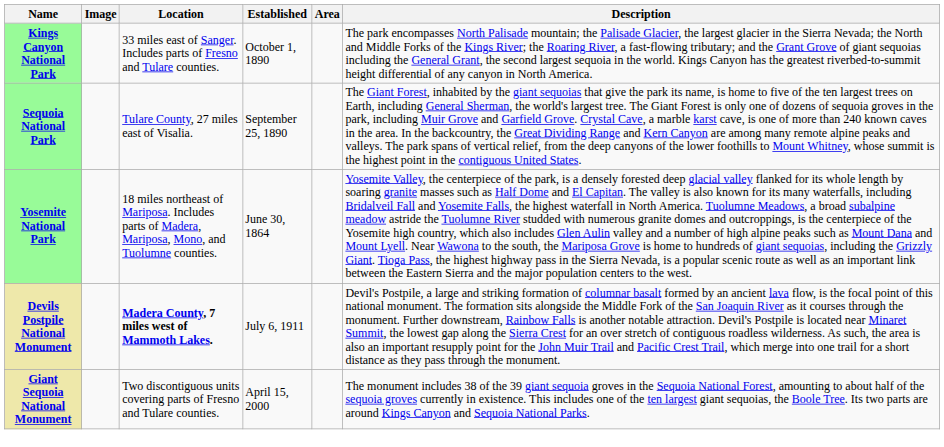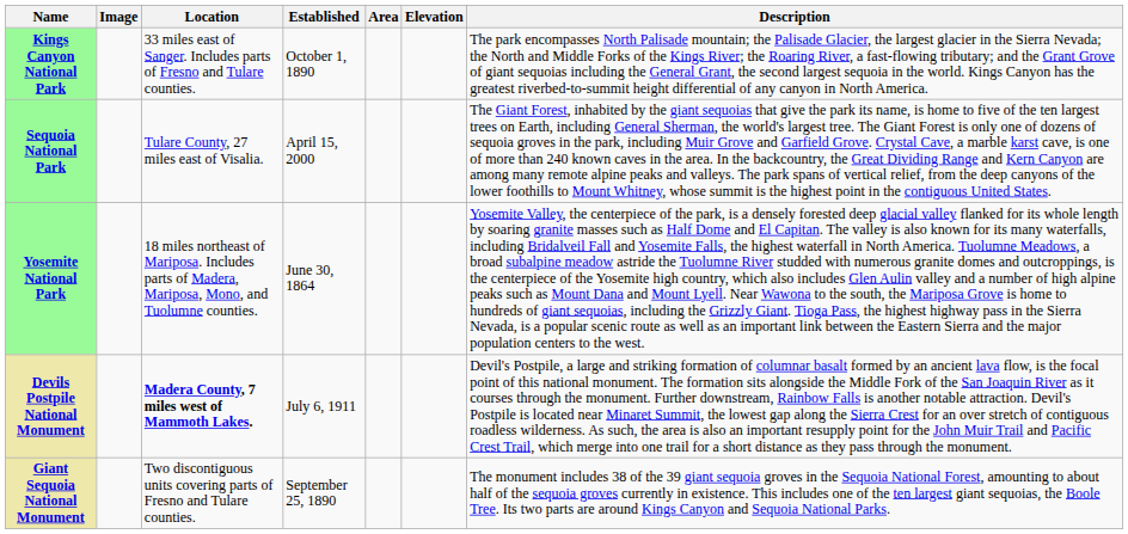+ column: Elevation
Sequoia National Park | Established: September 25, 1890 -> April 15, 2000
Giant Sequoia National Monument | Established: April 15, 2000 -> September 25, 1890
